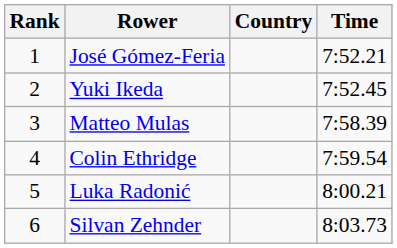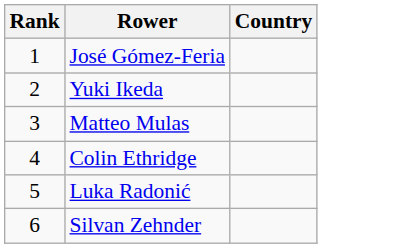- column: Time | 7:52.21 | 7:52.45 | 7:58.39 | 7:59.54 | 8:00.21 | 8:03.73
